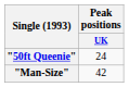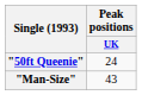"Man-Size" | Peak positions / UK: 42 -> 43
